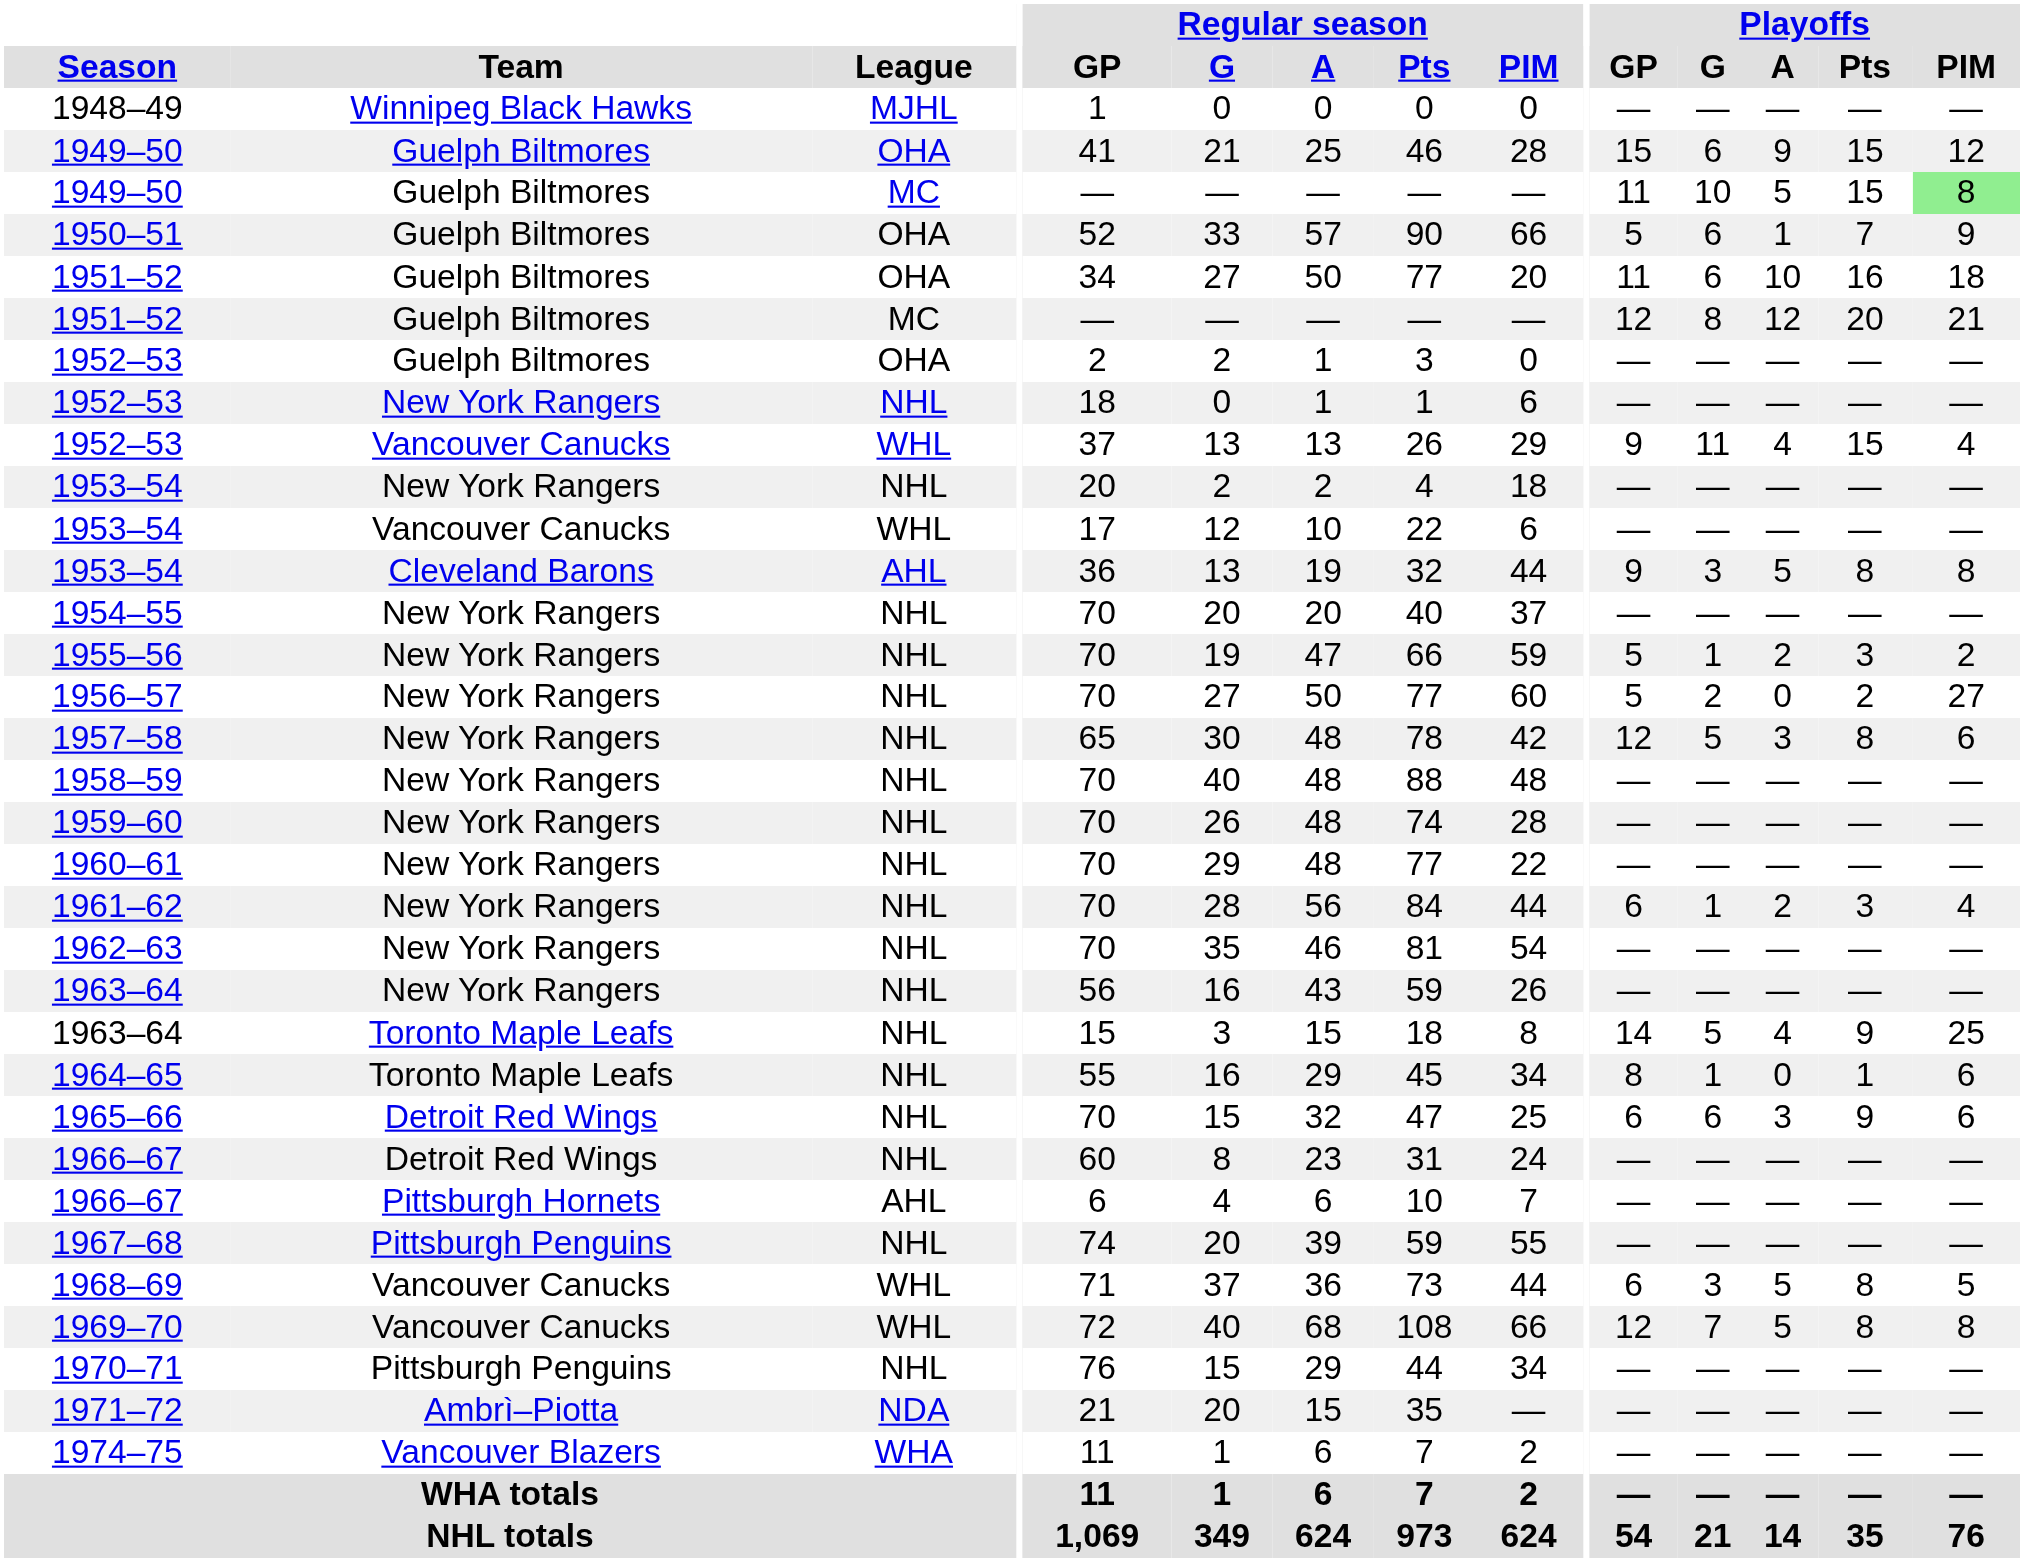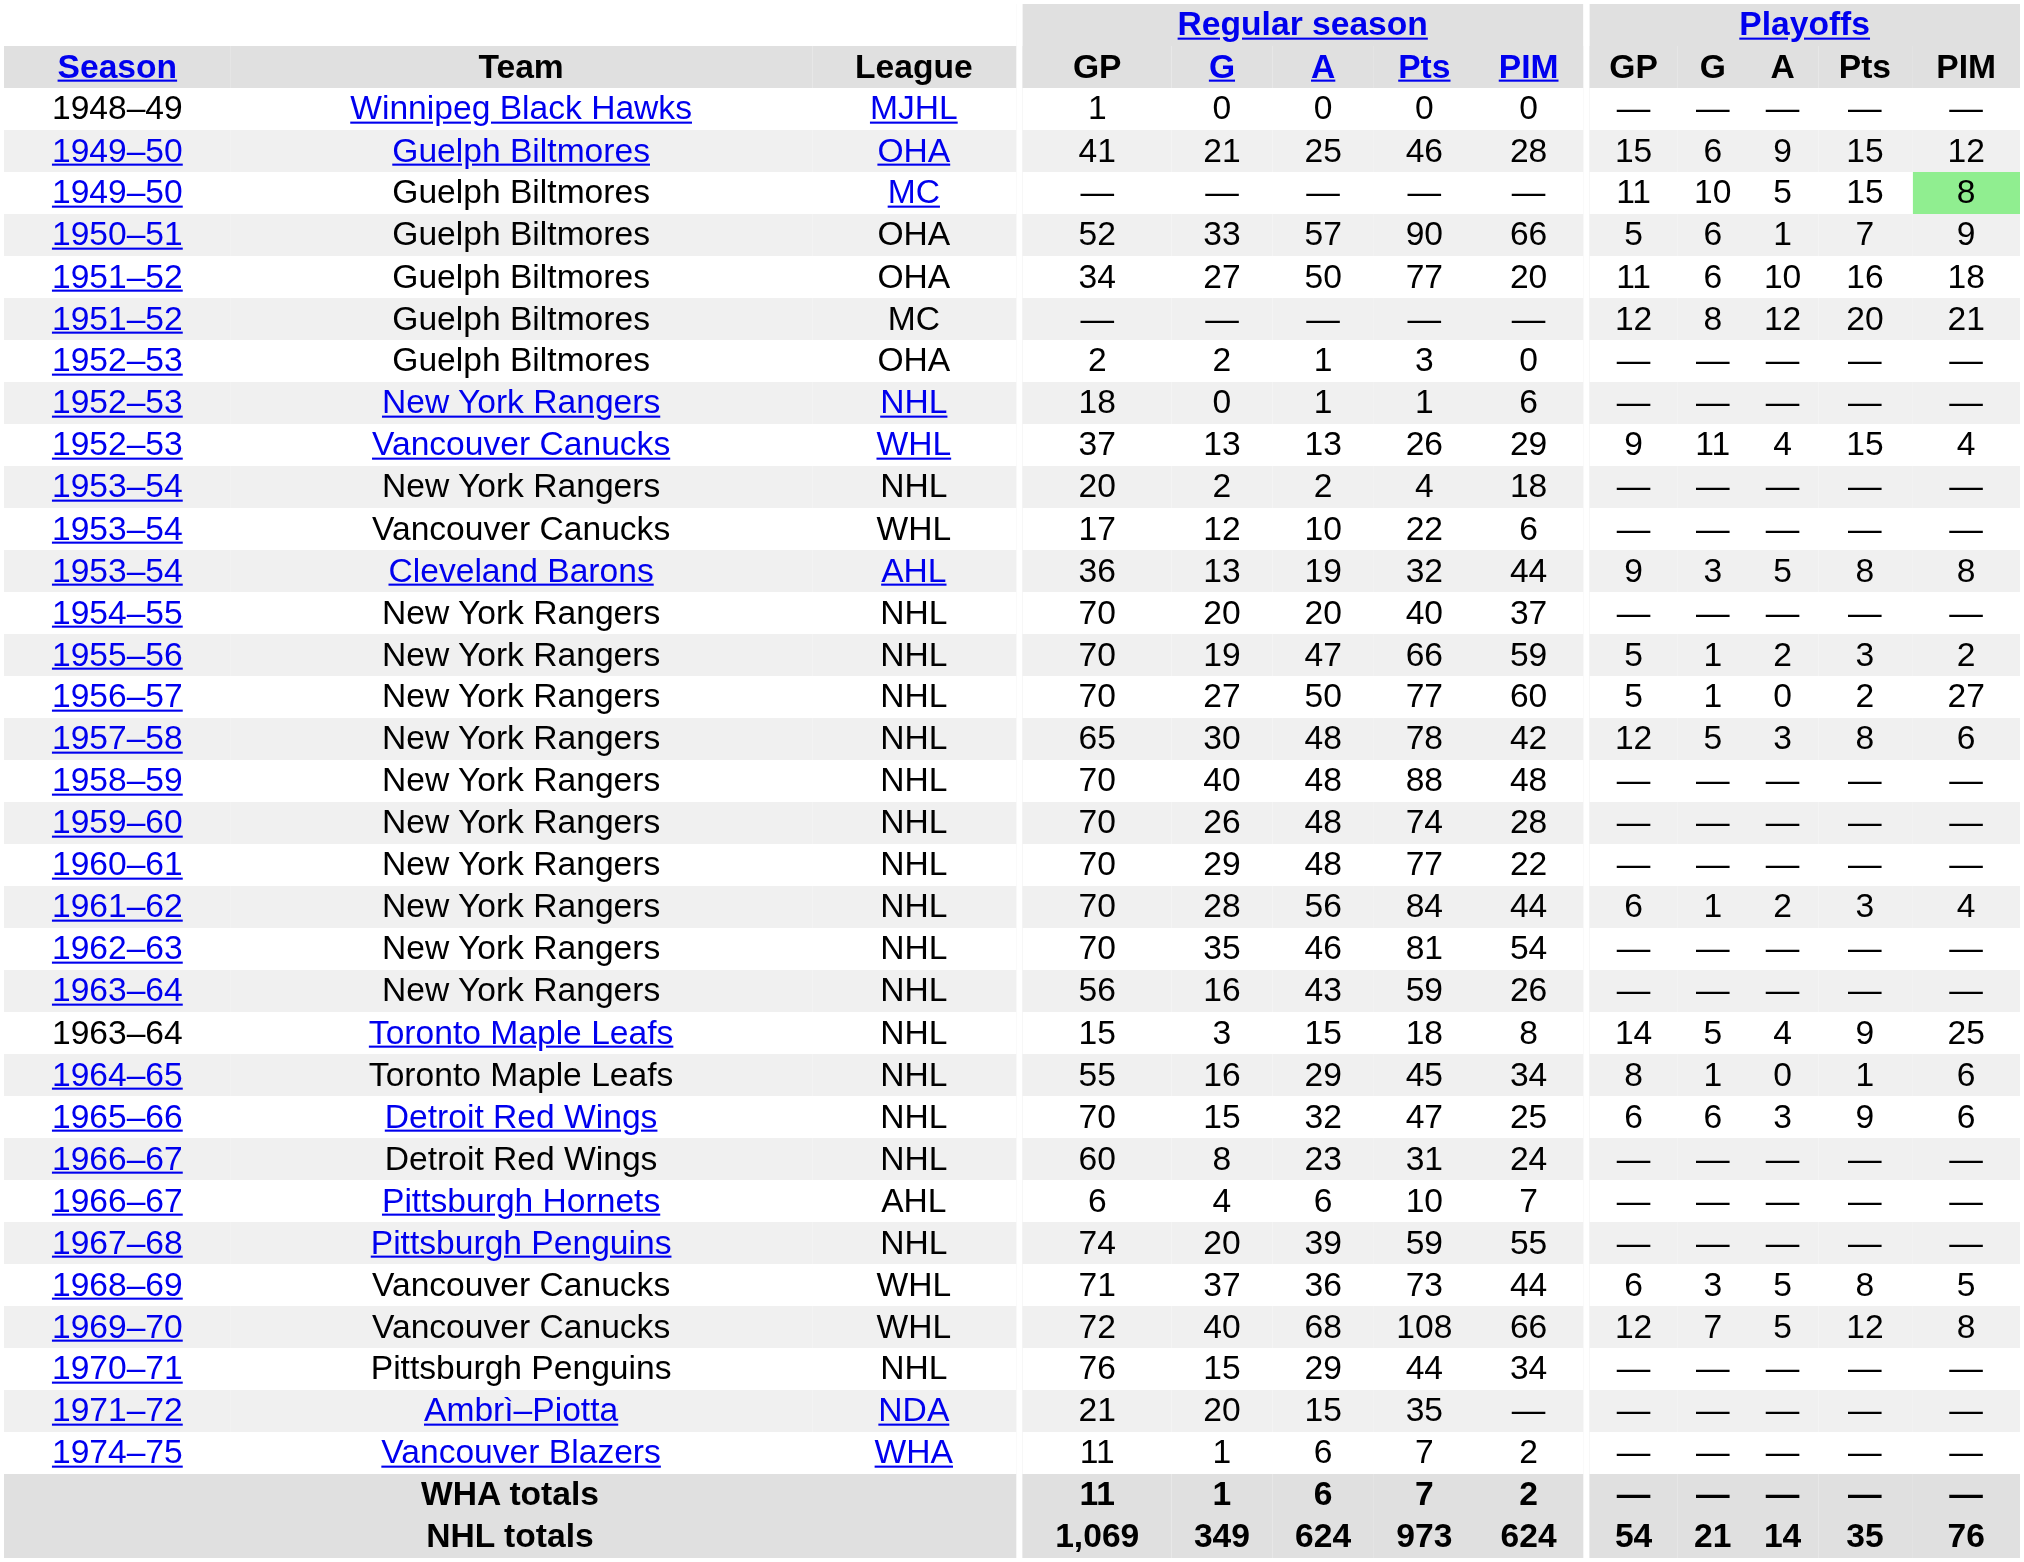1956–57 | Playoffs / G: 2 -> 1
1969–70 | Playoffs / Pts: 8 -> 12
